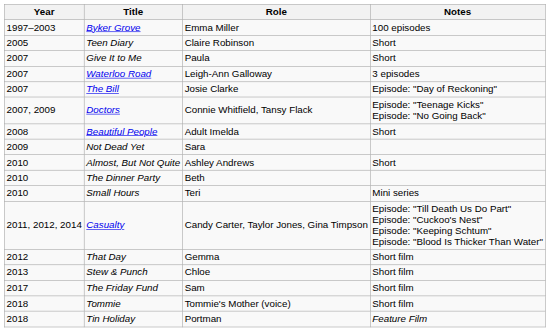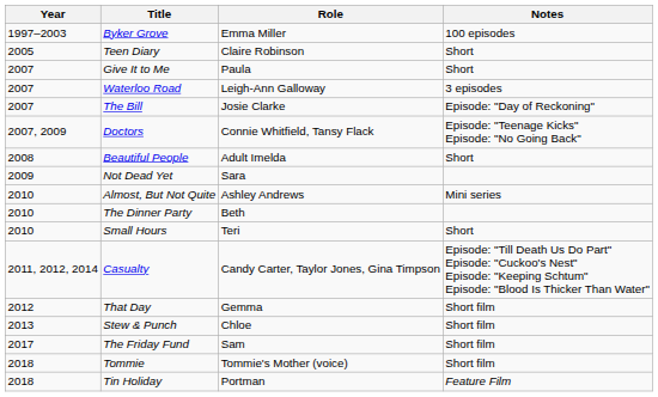Almost, But Not Quite | Notes: Short -> Mini series
Small Hours | Notes: Mini series -> Short
